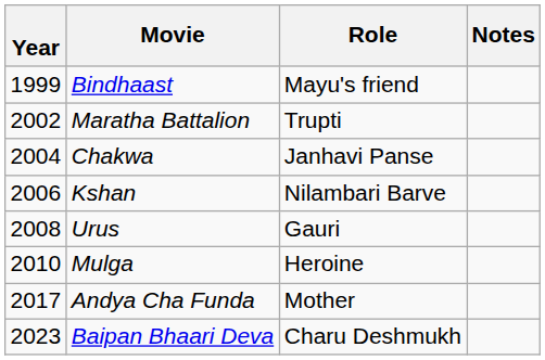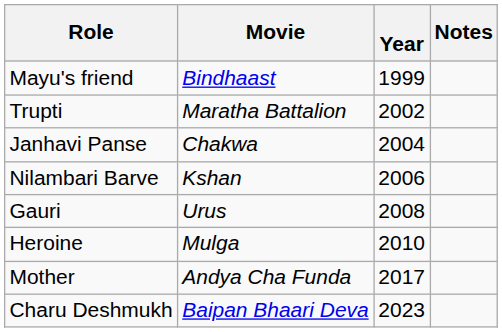columns swapped: Year <-> Role
